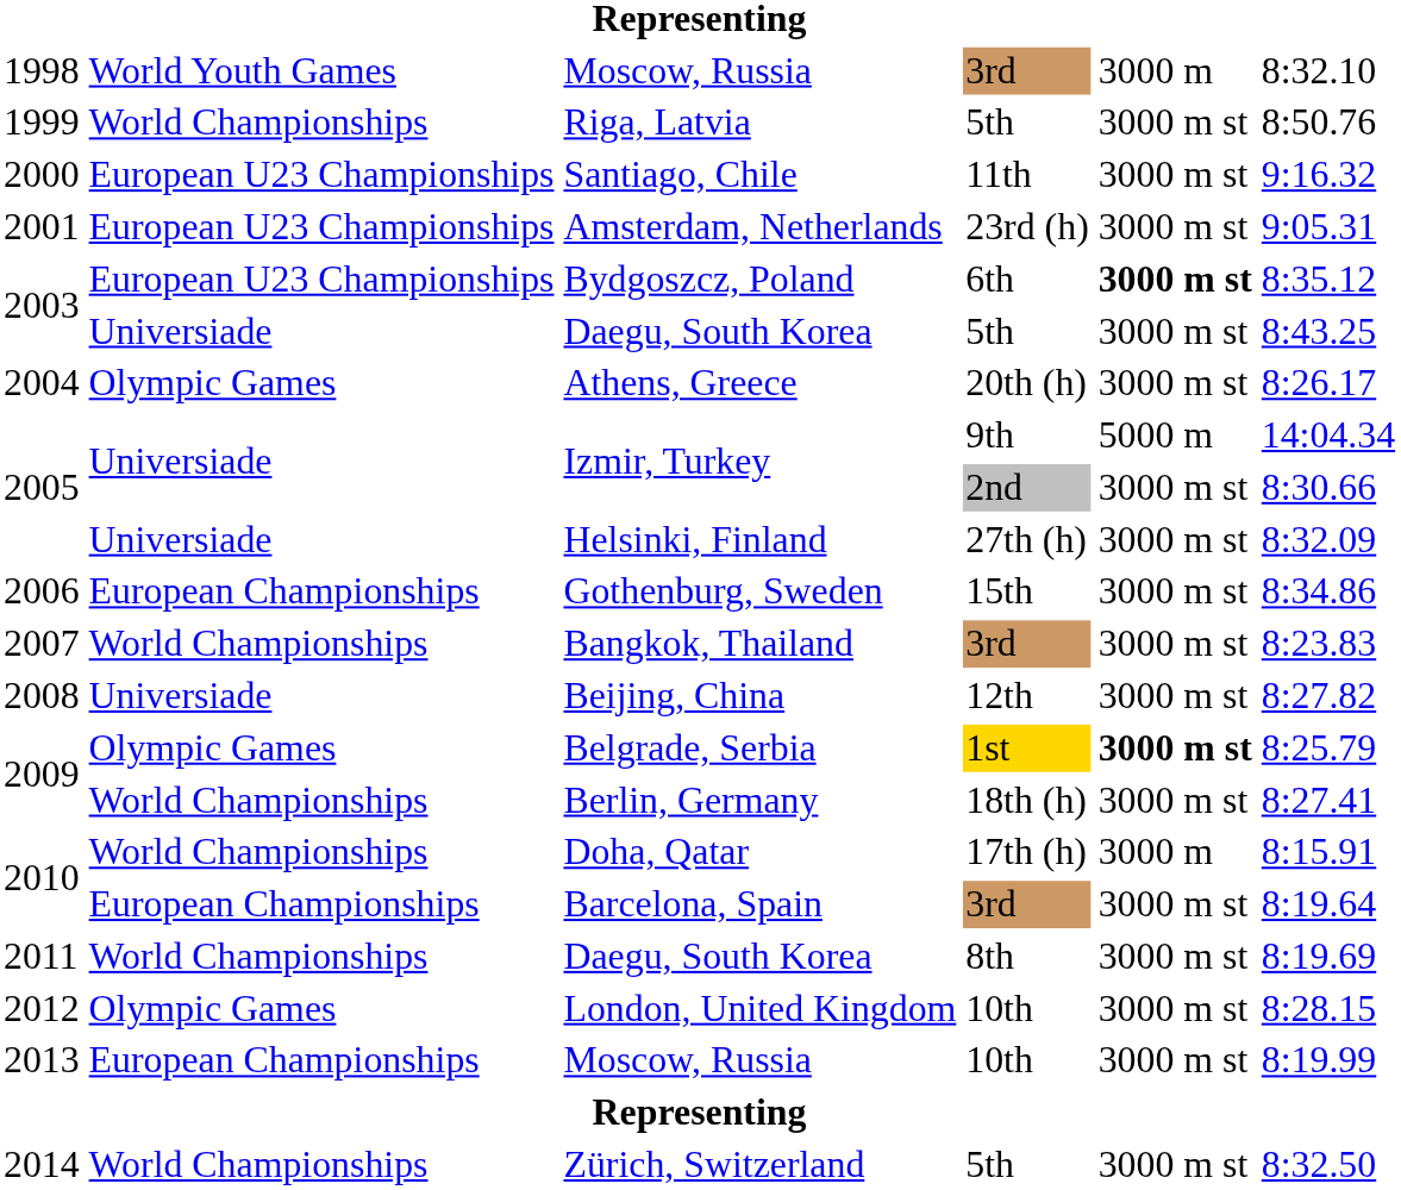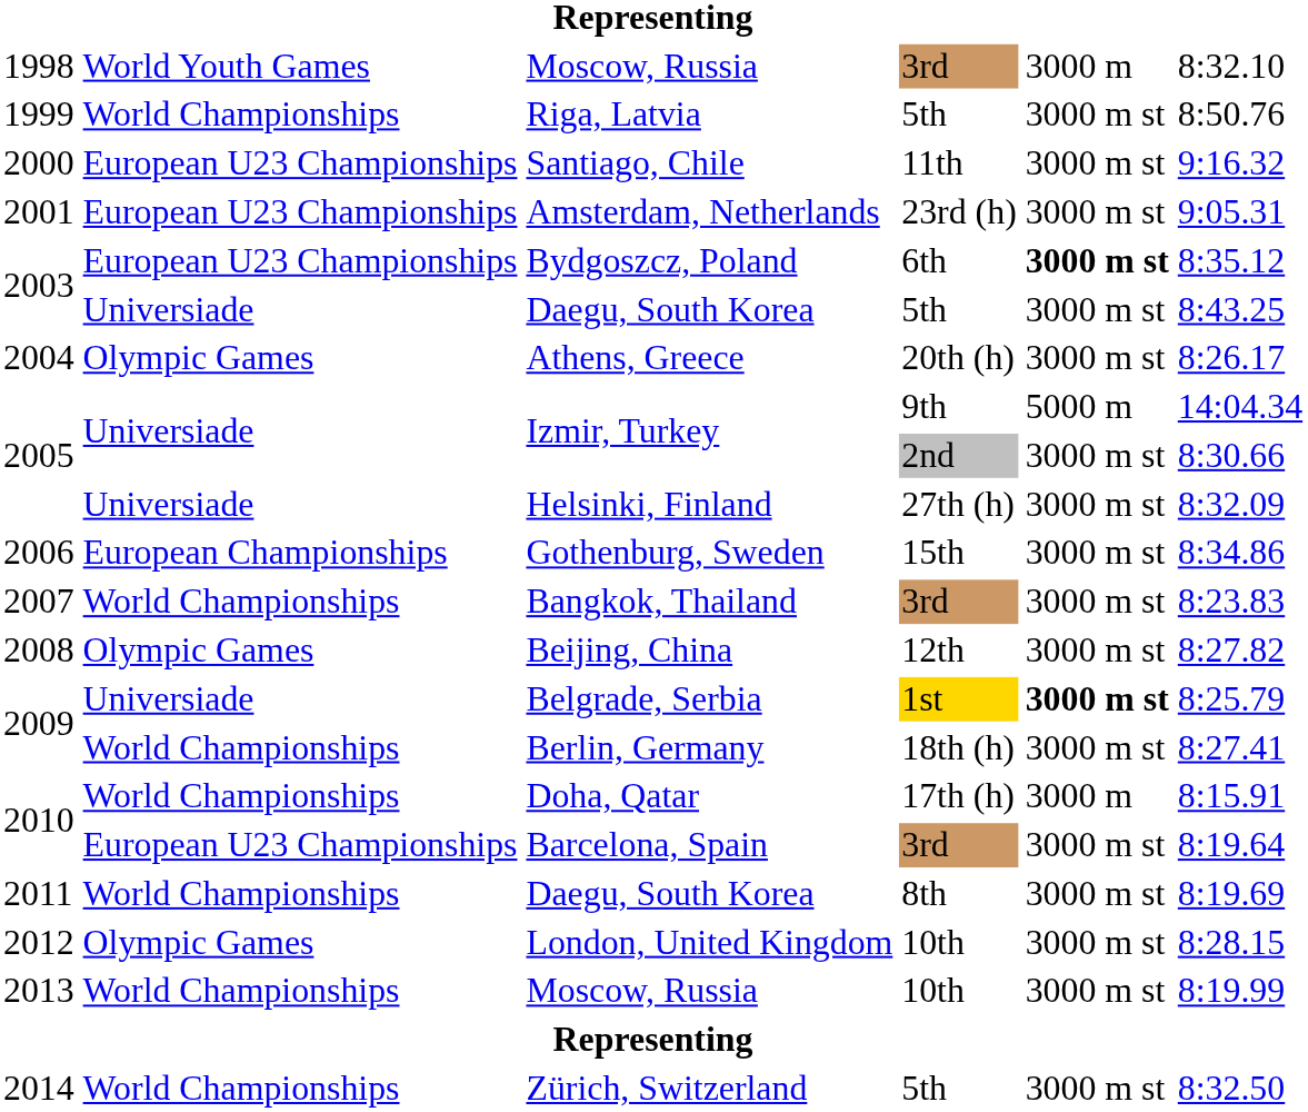Beijing, China | column 2: Universiade -> Olympic Games
Belgrade, Serbia | column 2: Olympic Games -> Universiade
Barcelona, Spain | column 2: European Championships -> European U23 Championships
Moscow, Russia / 10th | column 2: European Championships -> World Championships
